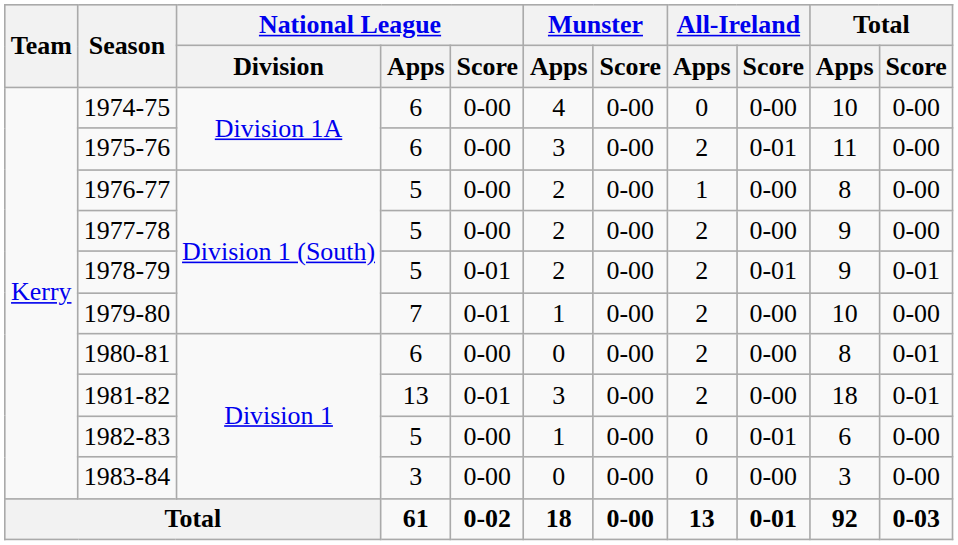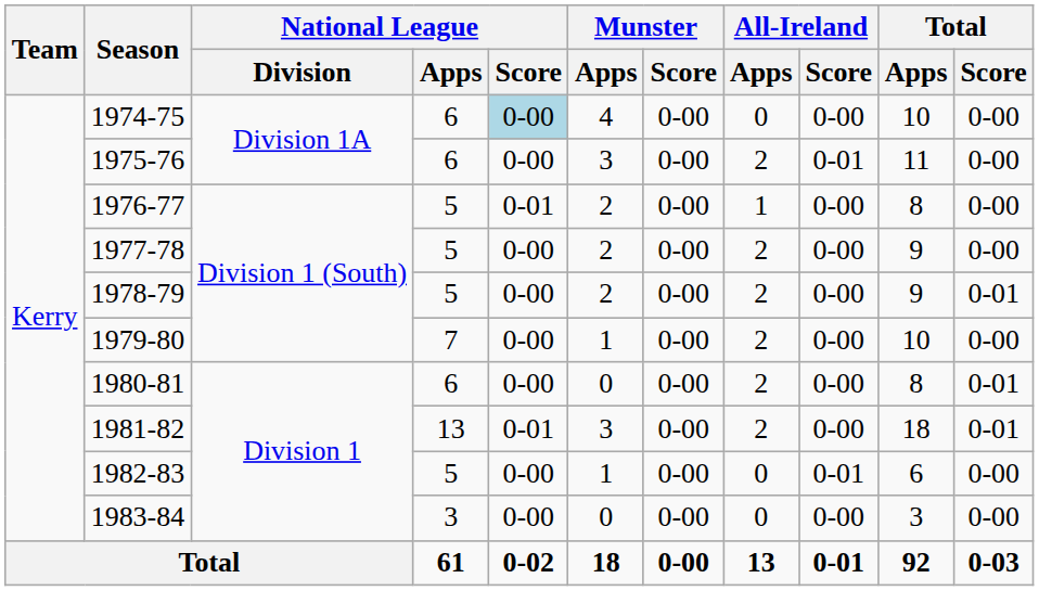1974-75 | National League / Score: no background -> lightblue background
1976-77 | National League / Score: 0-00 -> 0-01
1978-79 | National League / Score: 0-01 -> 0-00
1978-79 | All-Ireland / Score: 0-01 -> 0-00
1979-80 | National League / Score: 0-01 -> 0-00
